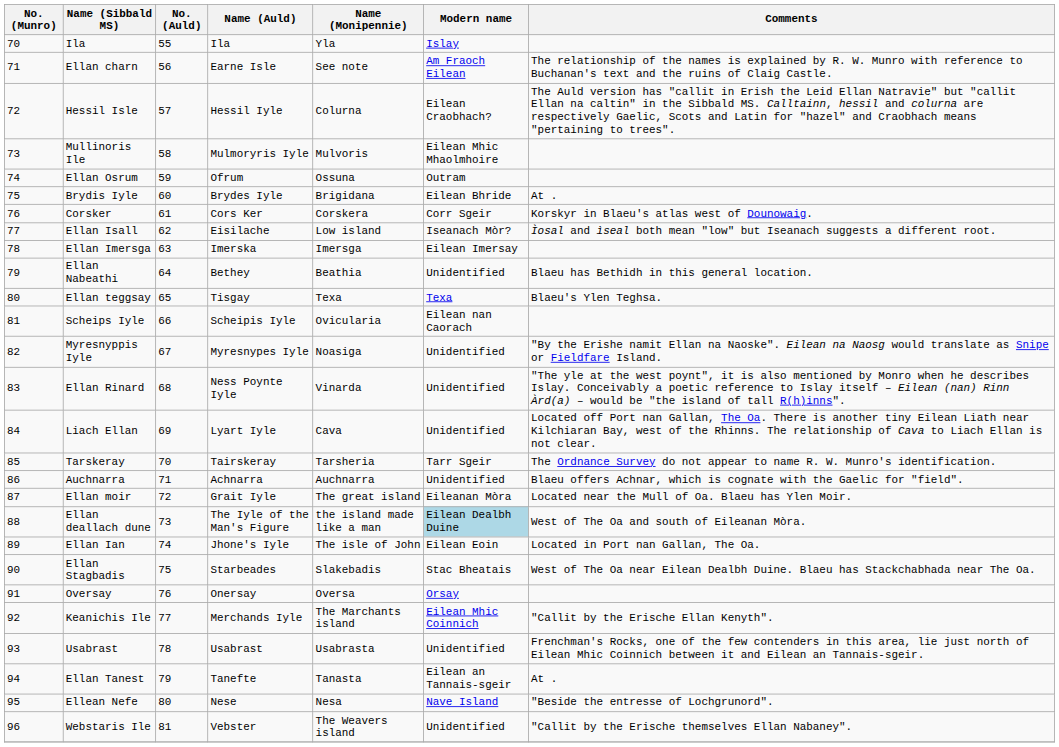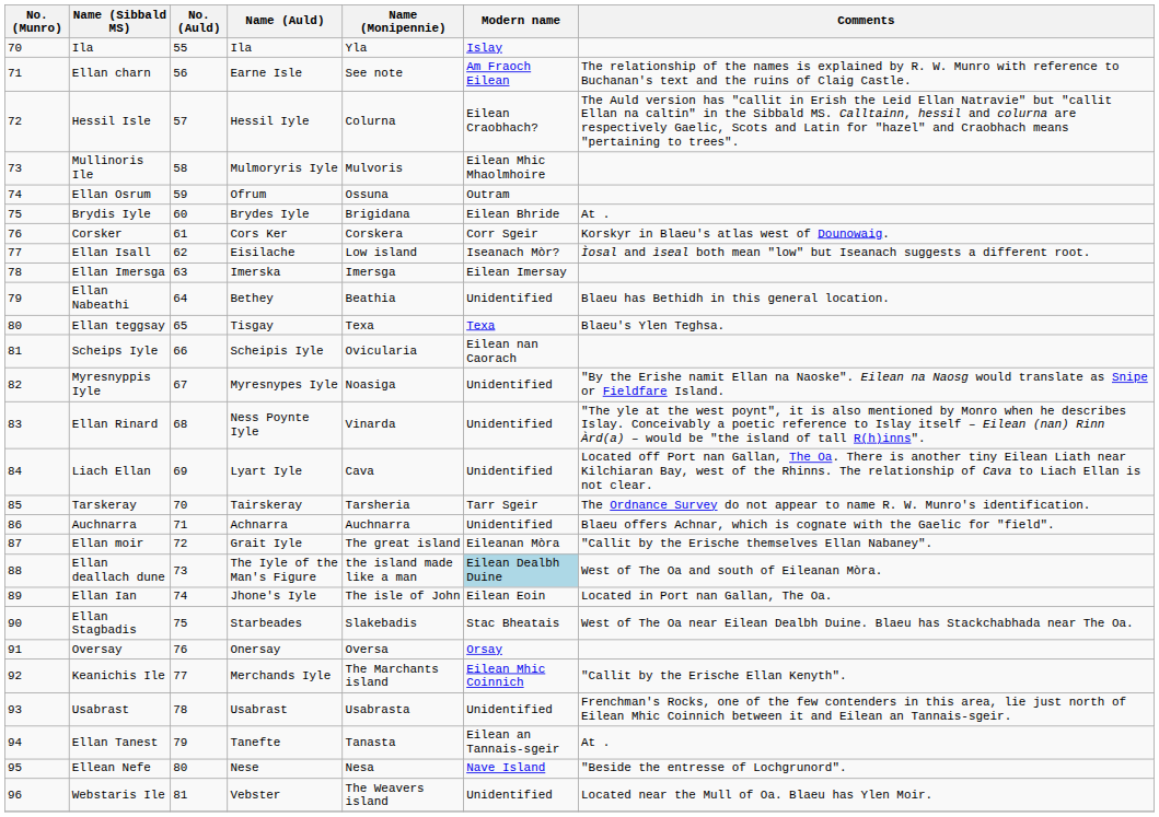Ellan moir | Comments: Located near the Mull of Oa. Blaeu has Ylen Moir. -> "Callit by the Erische themselves Ellan Nabaney".
Webstaris Ile | Comments: "Callit by the Erische themselves Ellan Nabaney". -> Located near the Mull of Oa. Blaeu has Ylen Moir.
